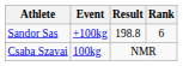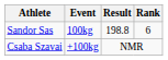Sandor Sas | Event: +100kg -> 100kg
Csaba Szavai | Event: 100kg -> +100kg
